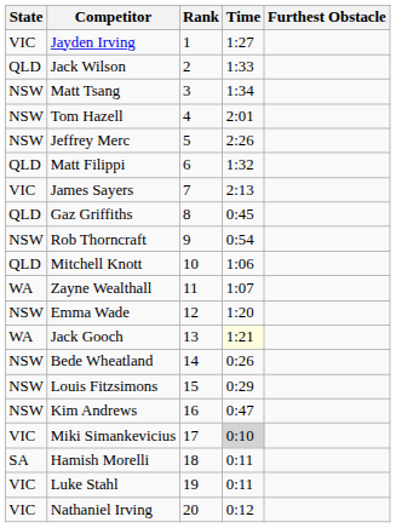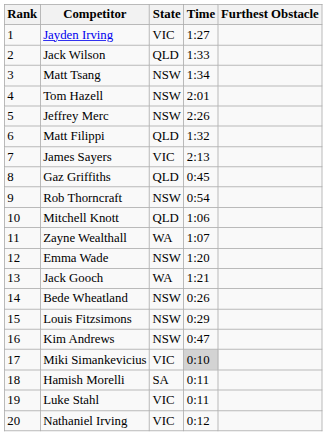columns swapped: Rank <-> State
Jack Gooch | Time: lightyellow background -> no background
